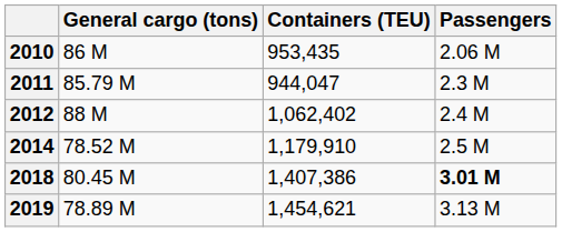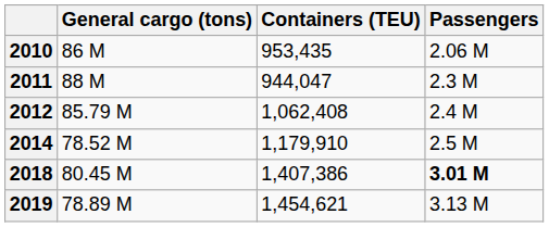2011 | General cargo (tons): 85.79 M -> 88 M
2012 | General cargo (tons): 88 M -> 85.79 M
2012 | Containers (TEU): 1,062,402 -> 1,062,408
